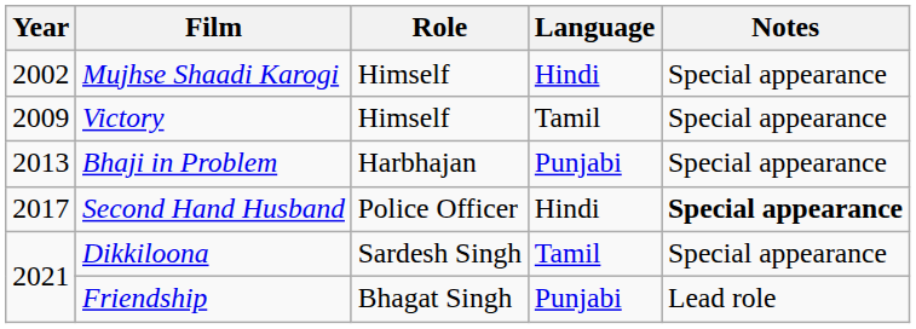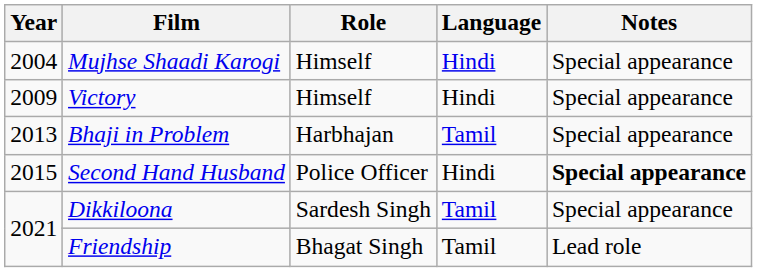Mujhse Shaadi Karogi | Year: 2002 -> 2004
Victory | Language: Tamil -> Hindi
Bhaji in Problem | Language: Punjabi -> Tamil
Second Hand Husband | Year: 2017 -> 2015
Friendship | Language: Punjabi -> Tamil
